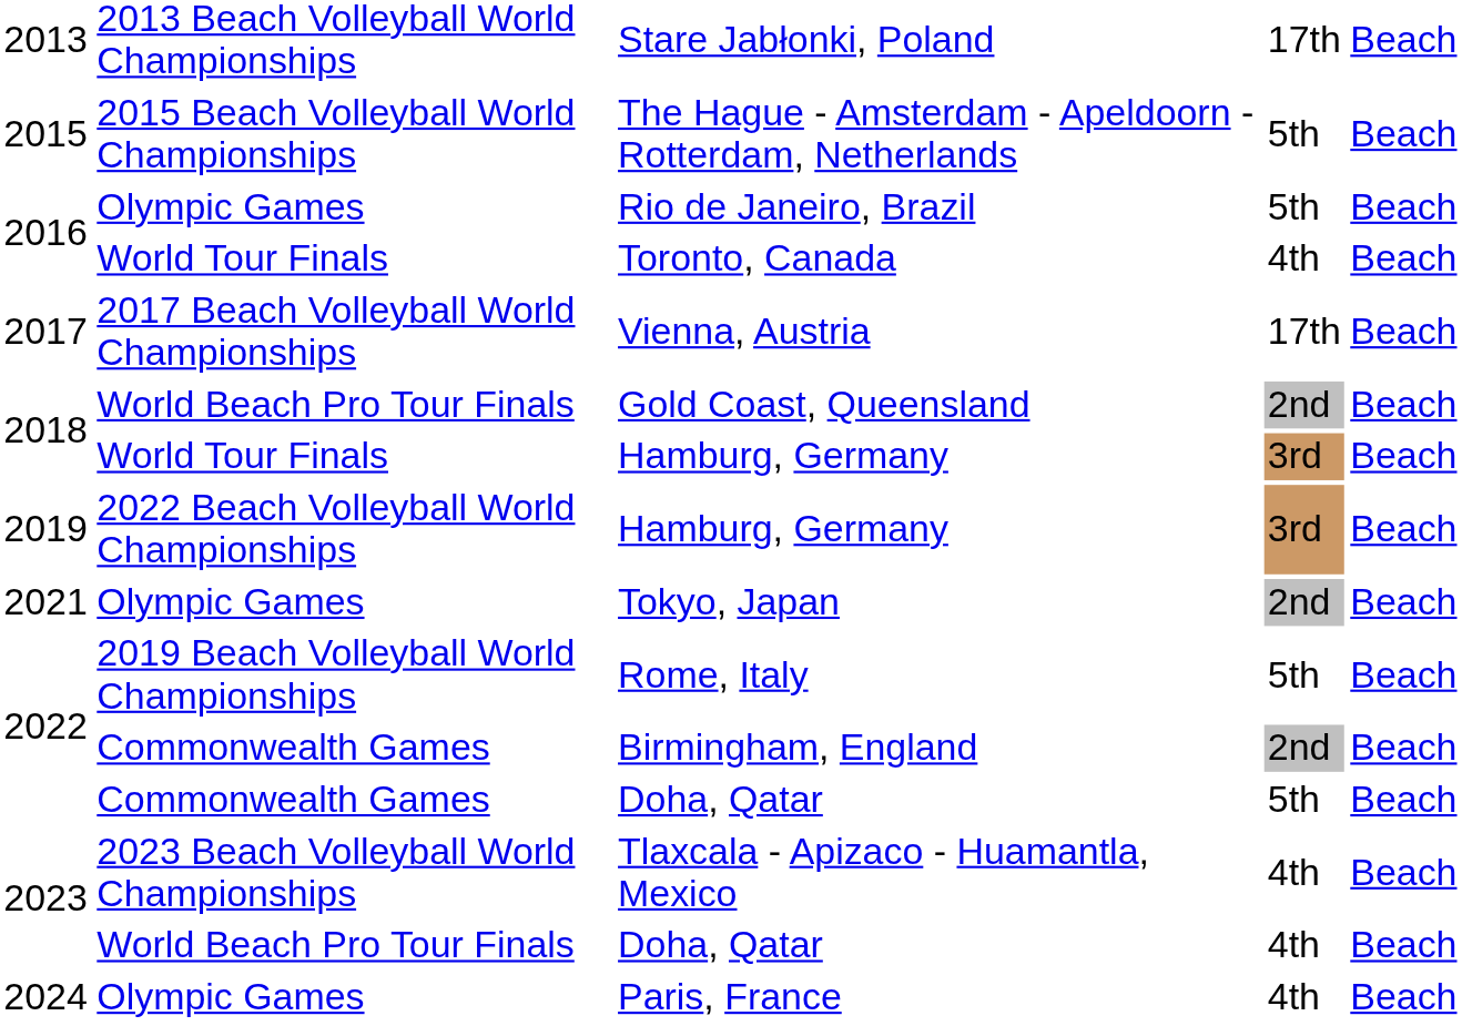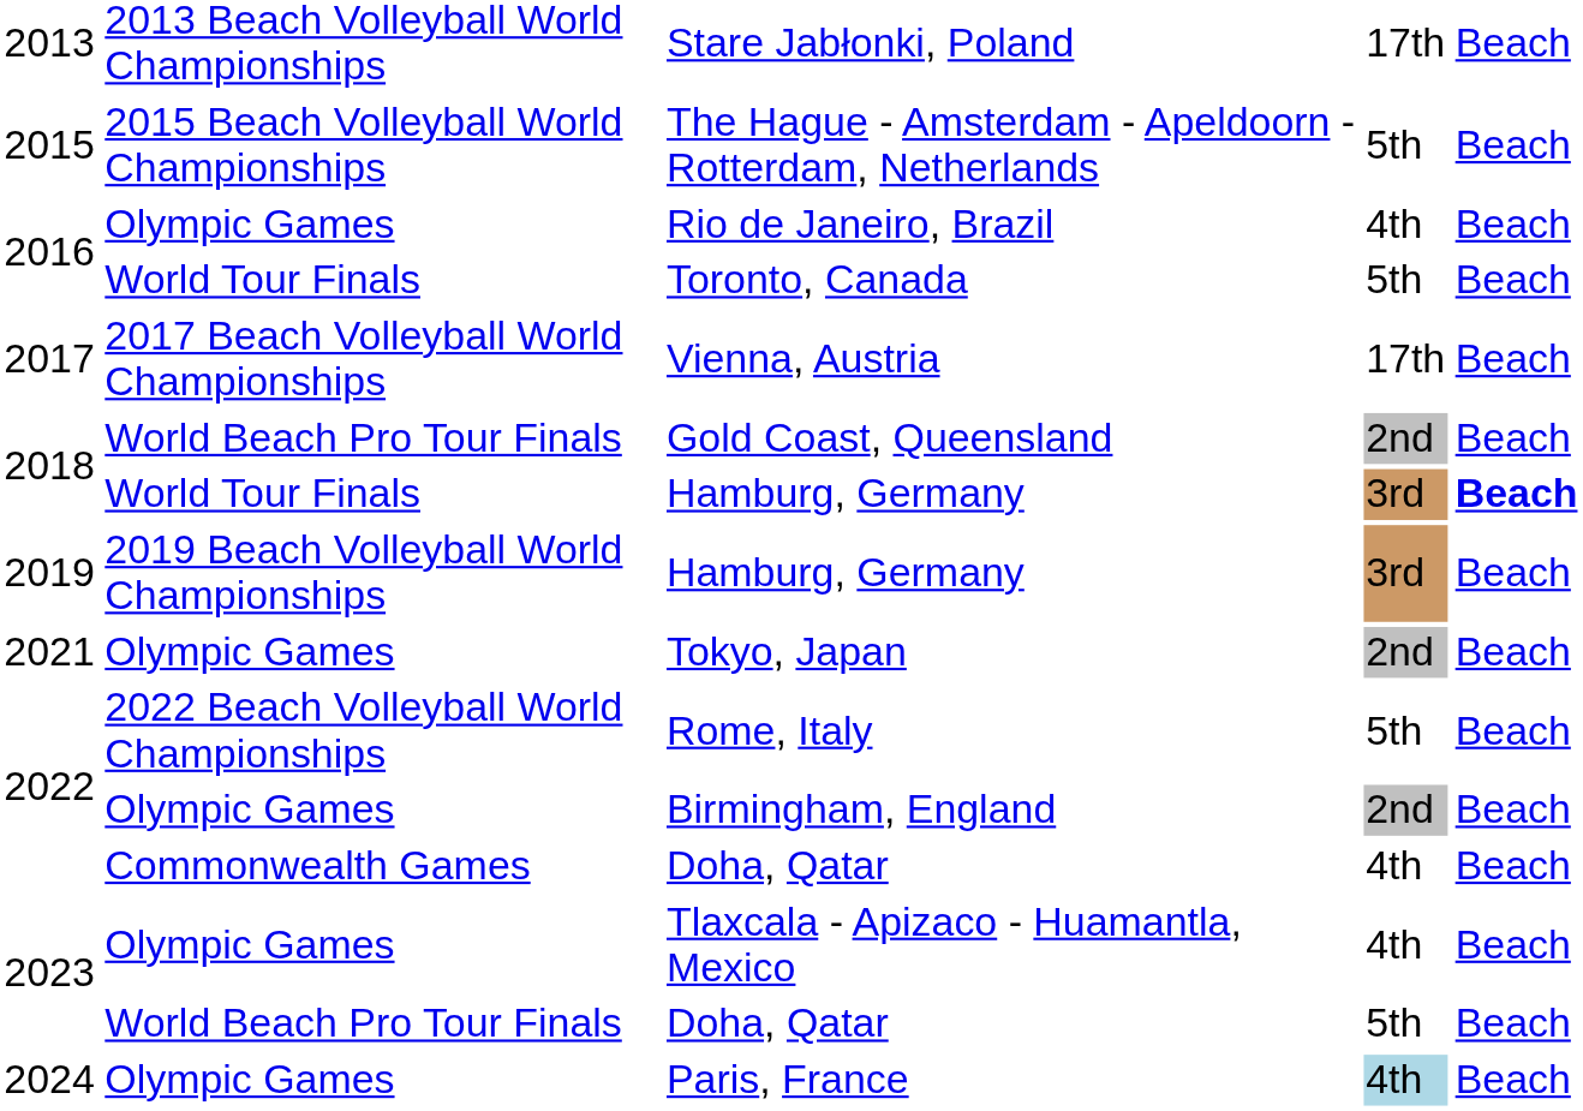Rio de Janeiro, Brazil | column 4: 5th -> 4th
Toronto, Canada | column 4: 4th -> 5th
2018 / Hamburg, Germany | column 5: normal -> bold
2019 / Hamburg, Germany | column 2: 2022 Beach Volleyball World Championships -> 2019 Beach Volleyball World Championships
Rome, Italy | column 2: 2019 Beach Volleyball World Championships -> 2022 Beach Volleyball World Championships
Birmingham, England | column 2: Commonwealth Games -> Olympic Games
2022 / Doha, Qatar | column 4: 5th -> 4th
Tlaxcala - Apizaco - Huamantla, Mexico | column 2: 2023 Beach Volleyball World Championships -> Olympic Games
2023 / Doha, Qatar | column 4: 4th -> 5th
Paris, France | column 4: no background -> lightblue background
